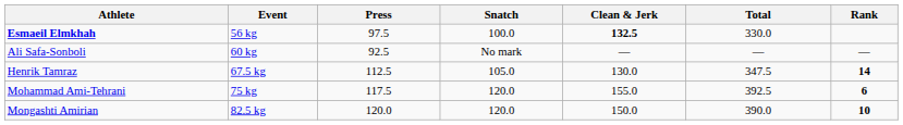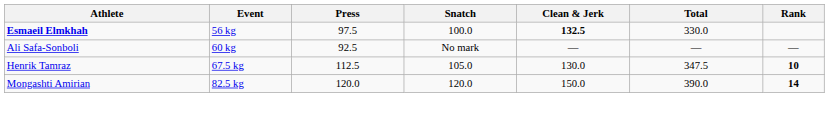Henrik Tamraz | Rank: 14 -> 10
- row: Mohammad Ami-Tehrani | 75 kg | 117.5 | 120.0 | 155.0 | 392.5 | 6
Mongashti Amirian | Rank: 10 -> 14
